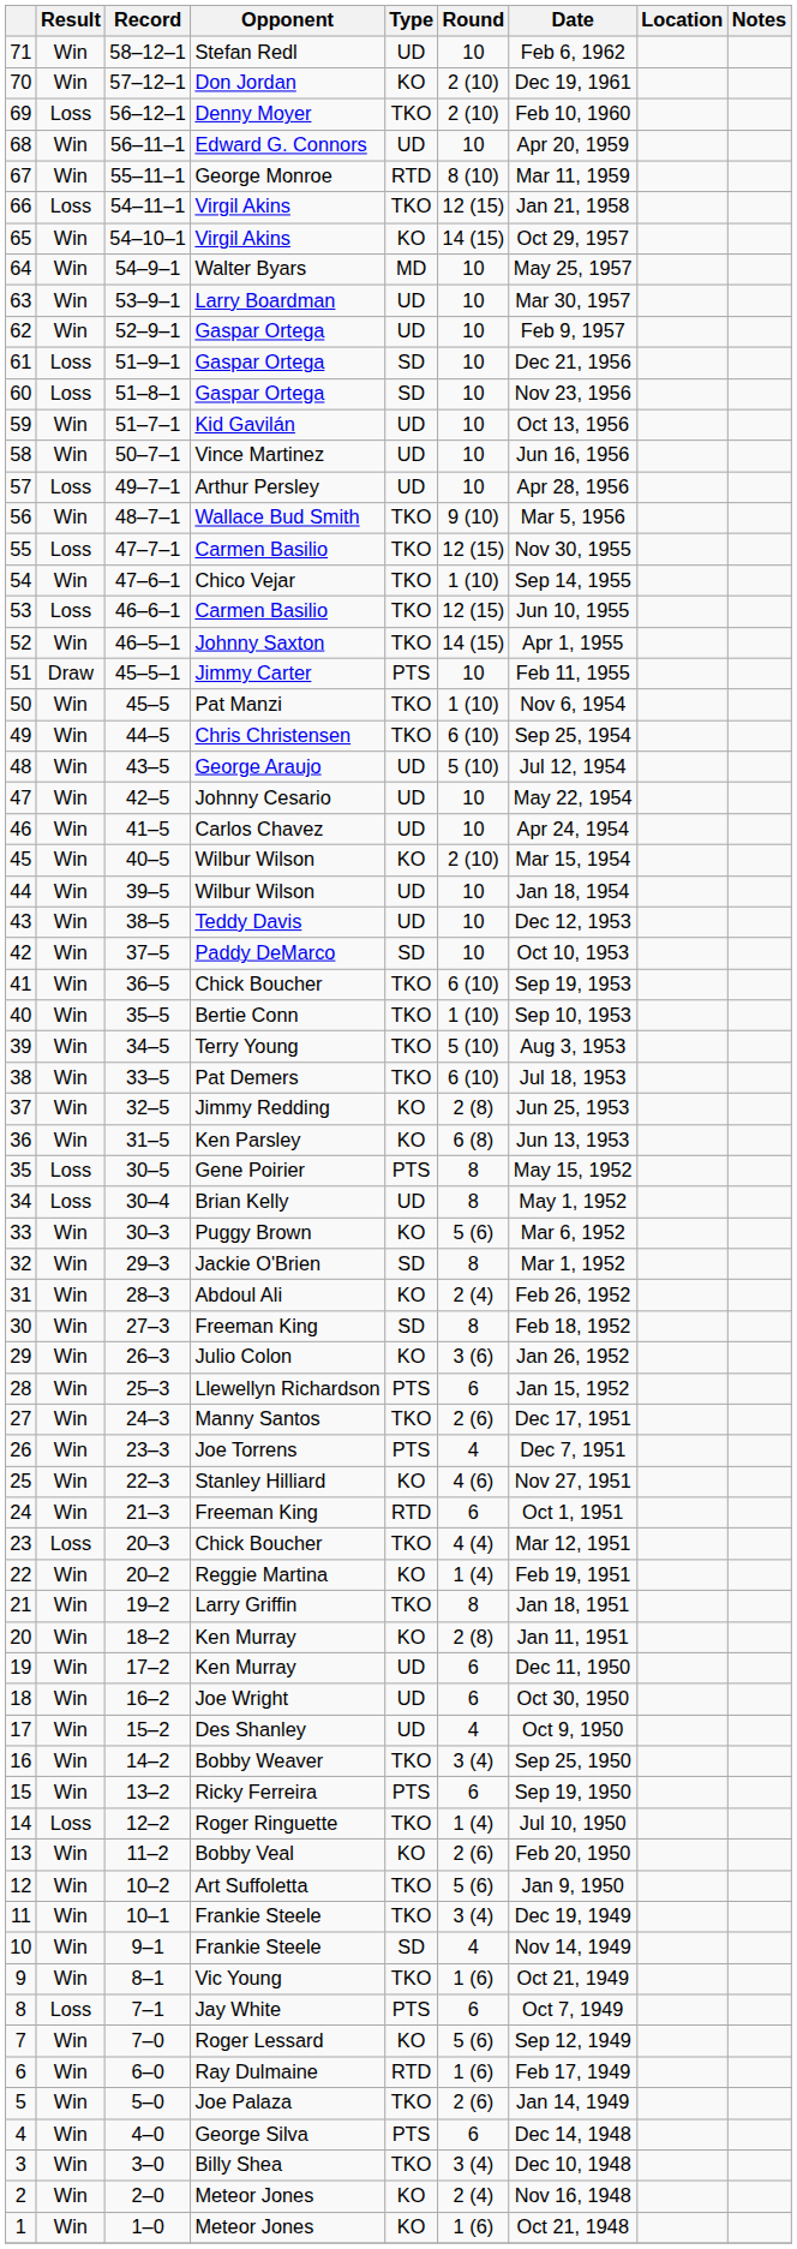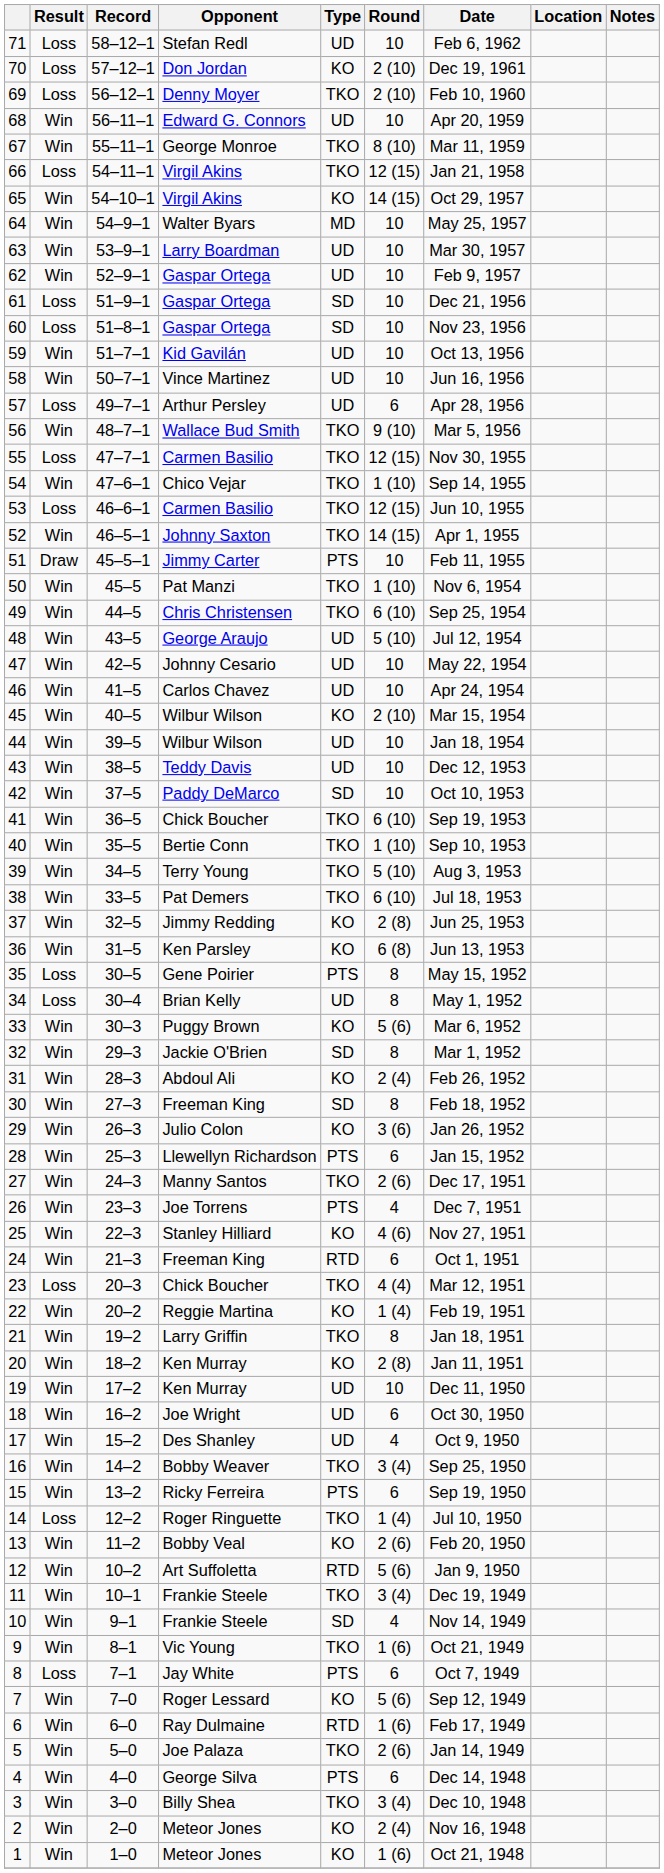71 | Result: Win -> Loss
70 | Result: Win -> Loss
67 | Type: RTD -> TKO
57 | Round: 10 -> 6
19 | Round: 6 -> 10
12 | Type: TKO -> RTD
